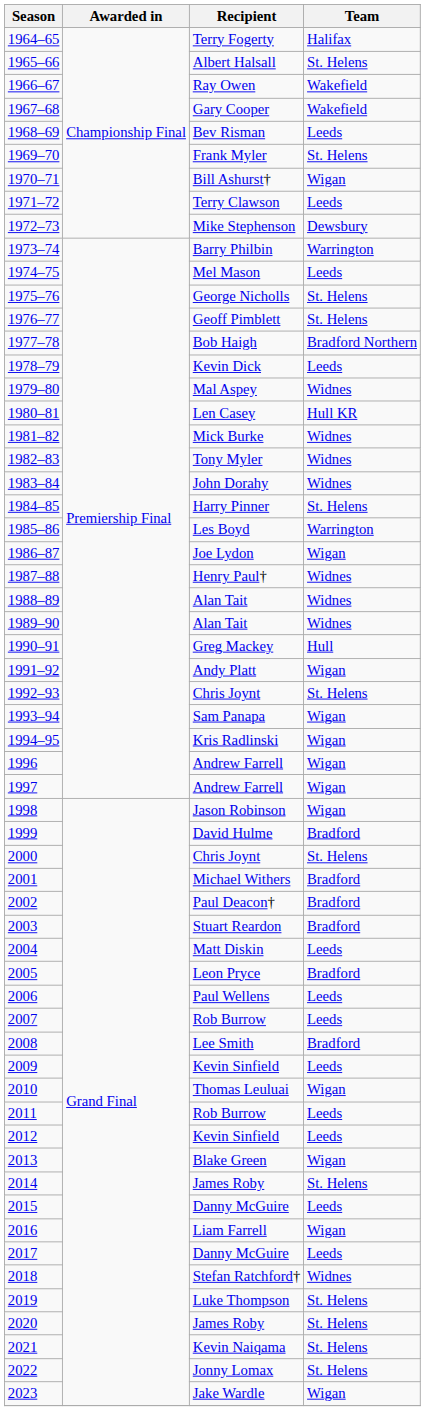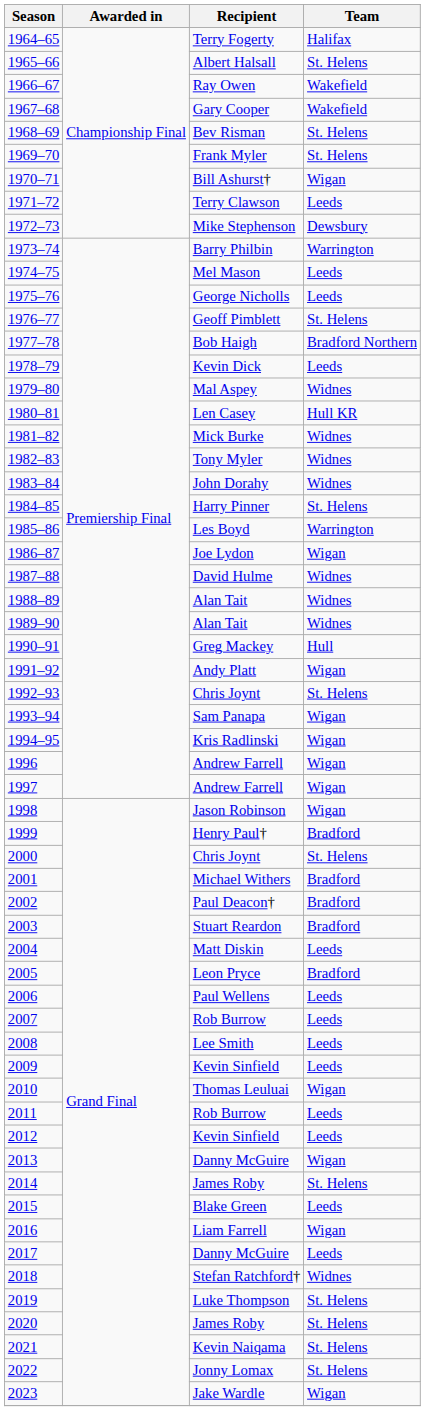1968–69 | Team: Leeds -> St. Helens
1975–76 | Team: St. Helens -> Leeds
1987–88 | Recipient: Henry Paul† -> David Hulme
1999 | Recipient: David Hulme -> Henry Paul†
2008 | Team: Bradford -> Leeds
2013 | Recipient: Blake Green -> Danny McGuire
2015 | Recipient: Danny McGuire -> Blake Green
